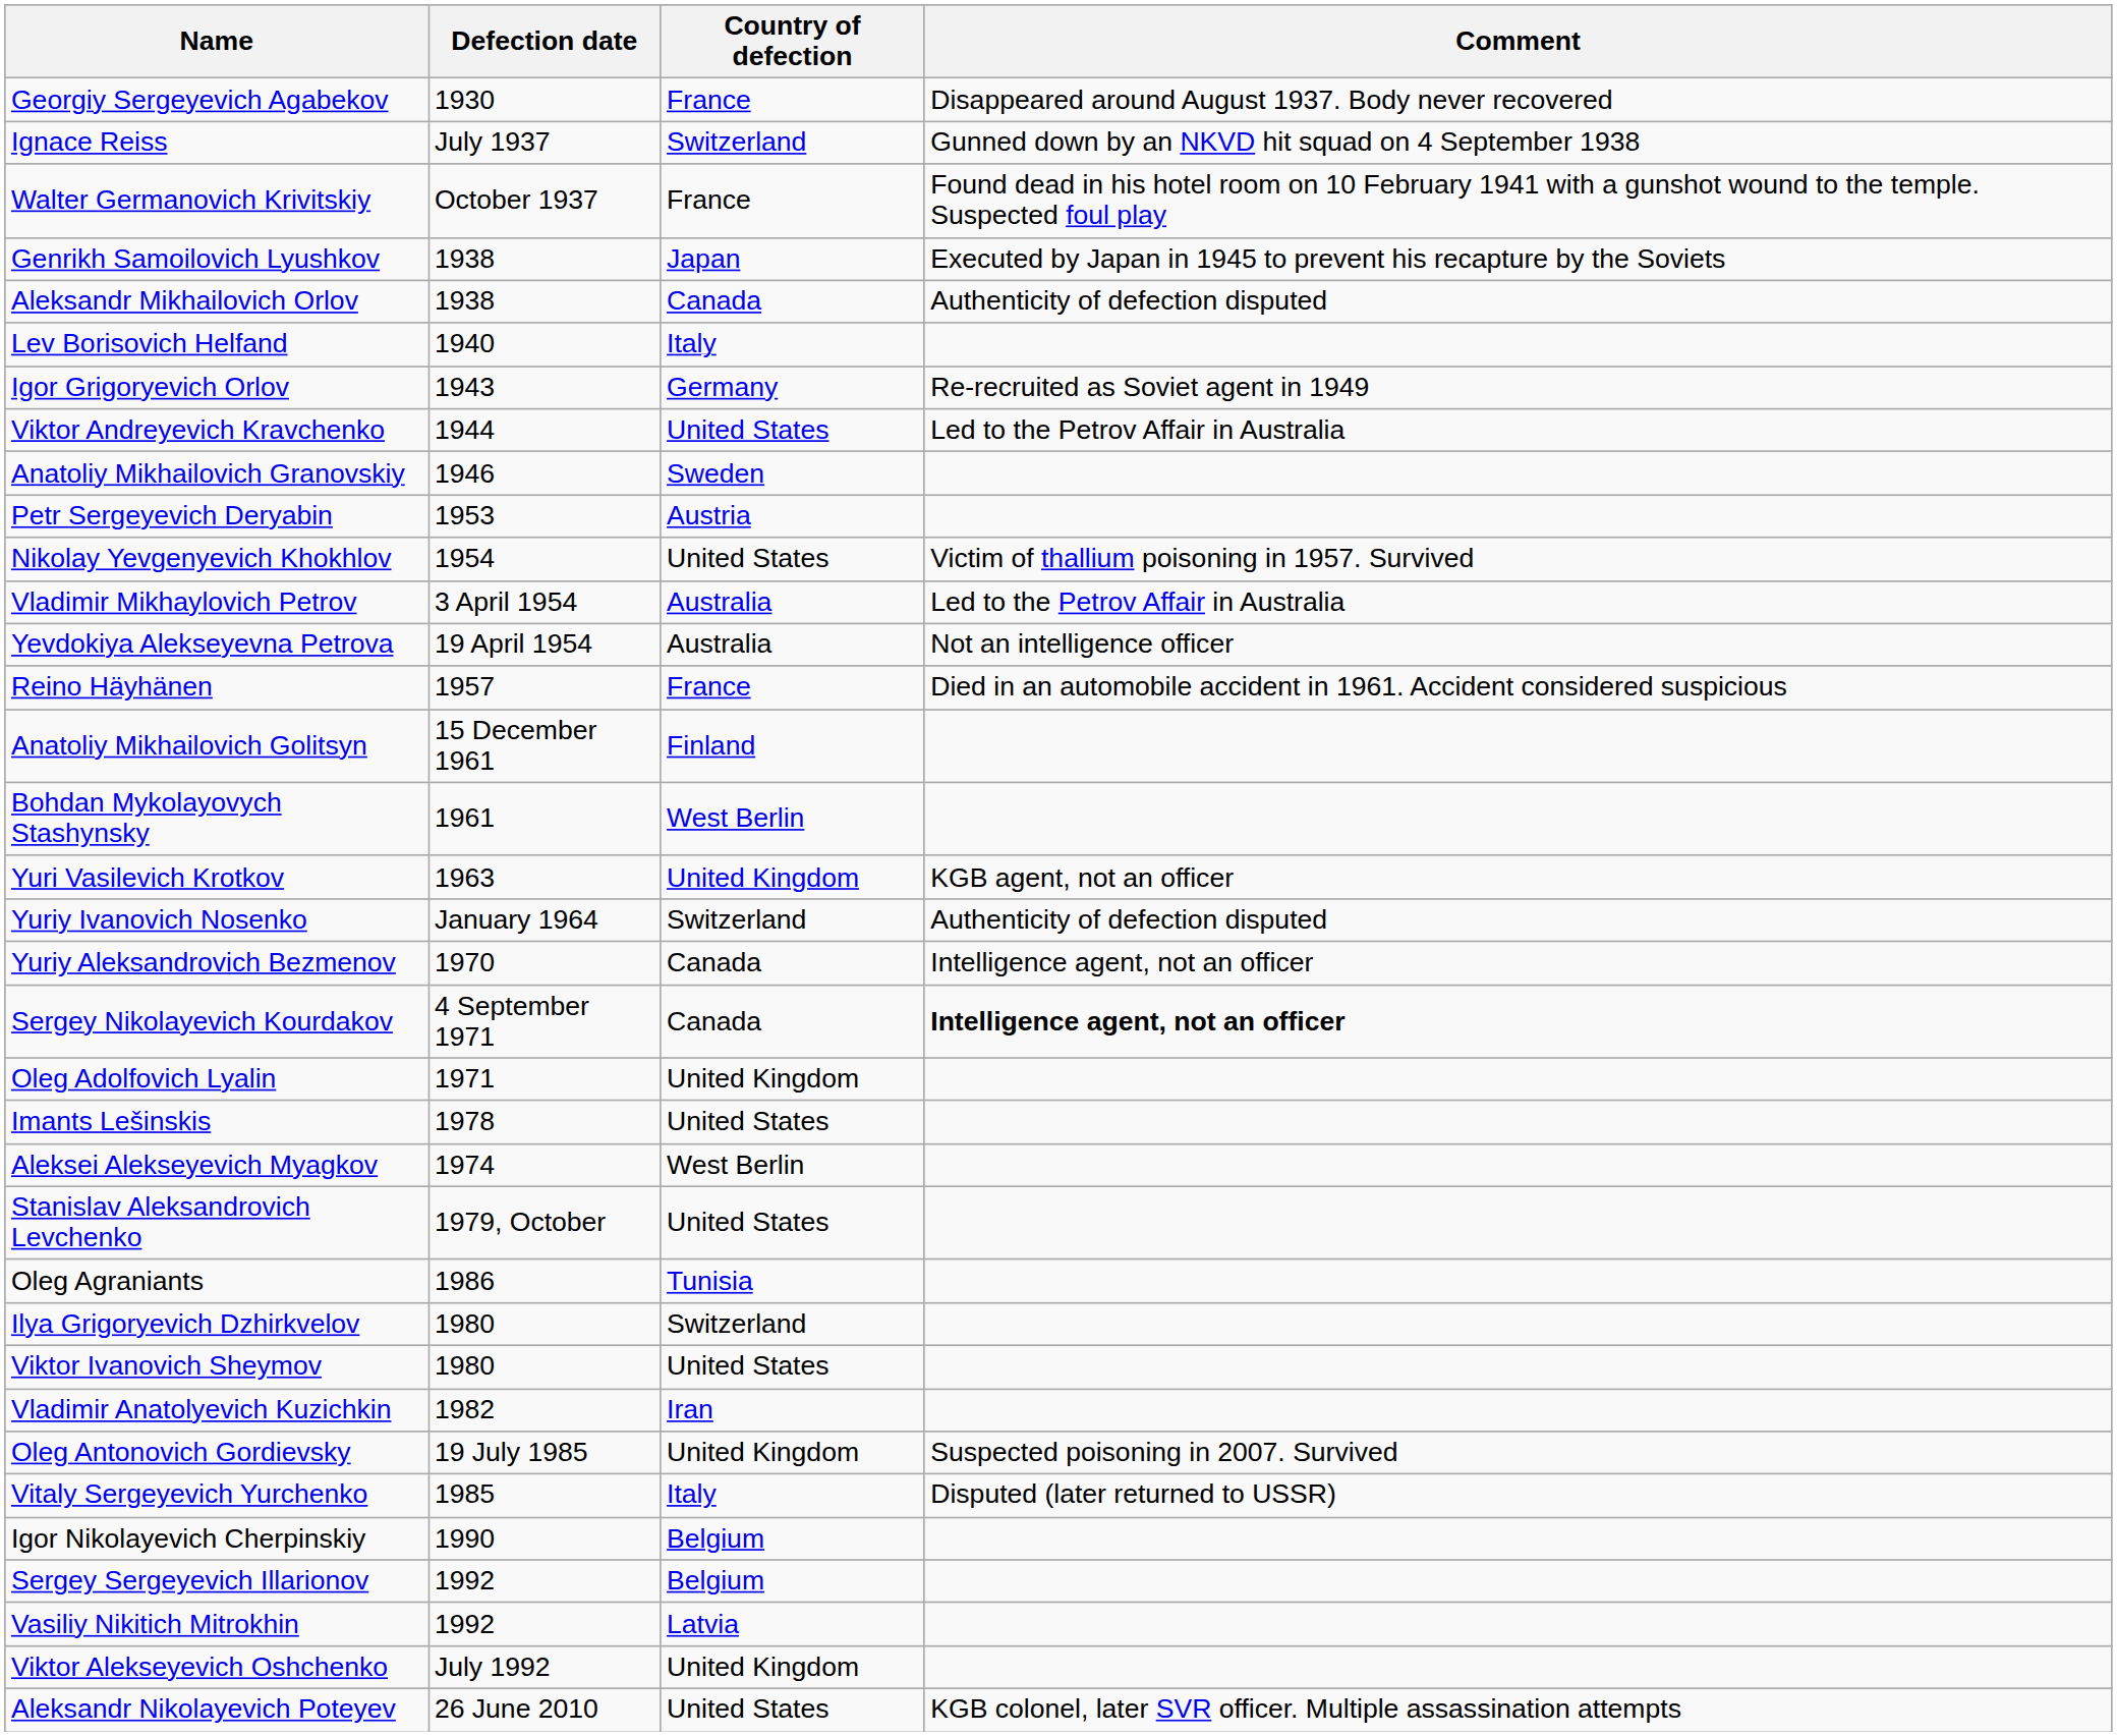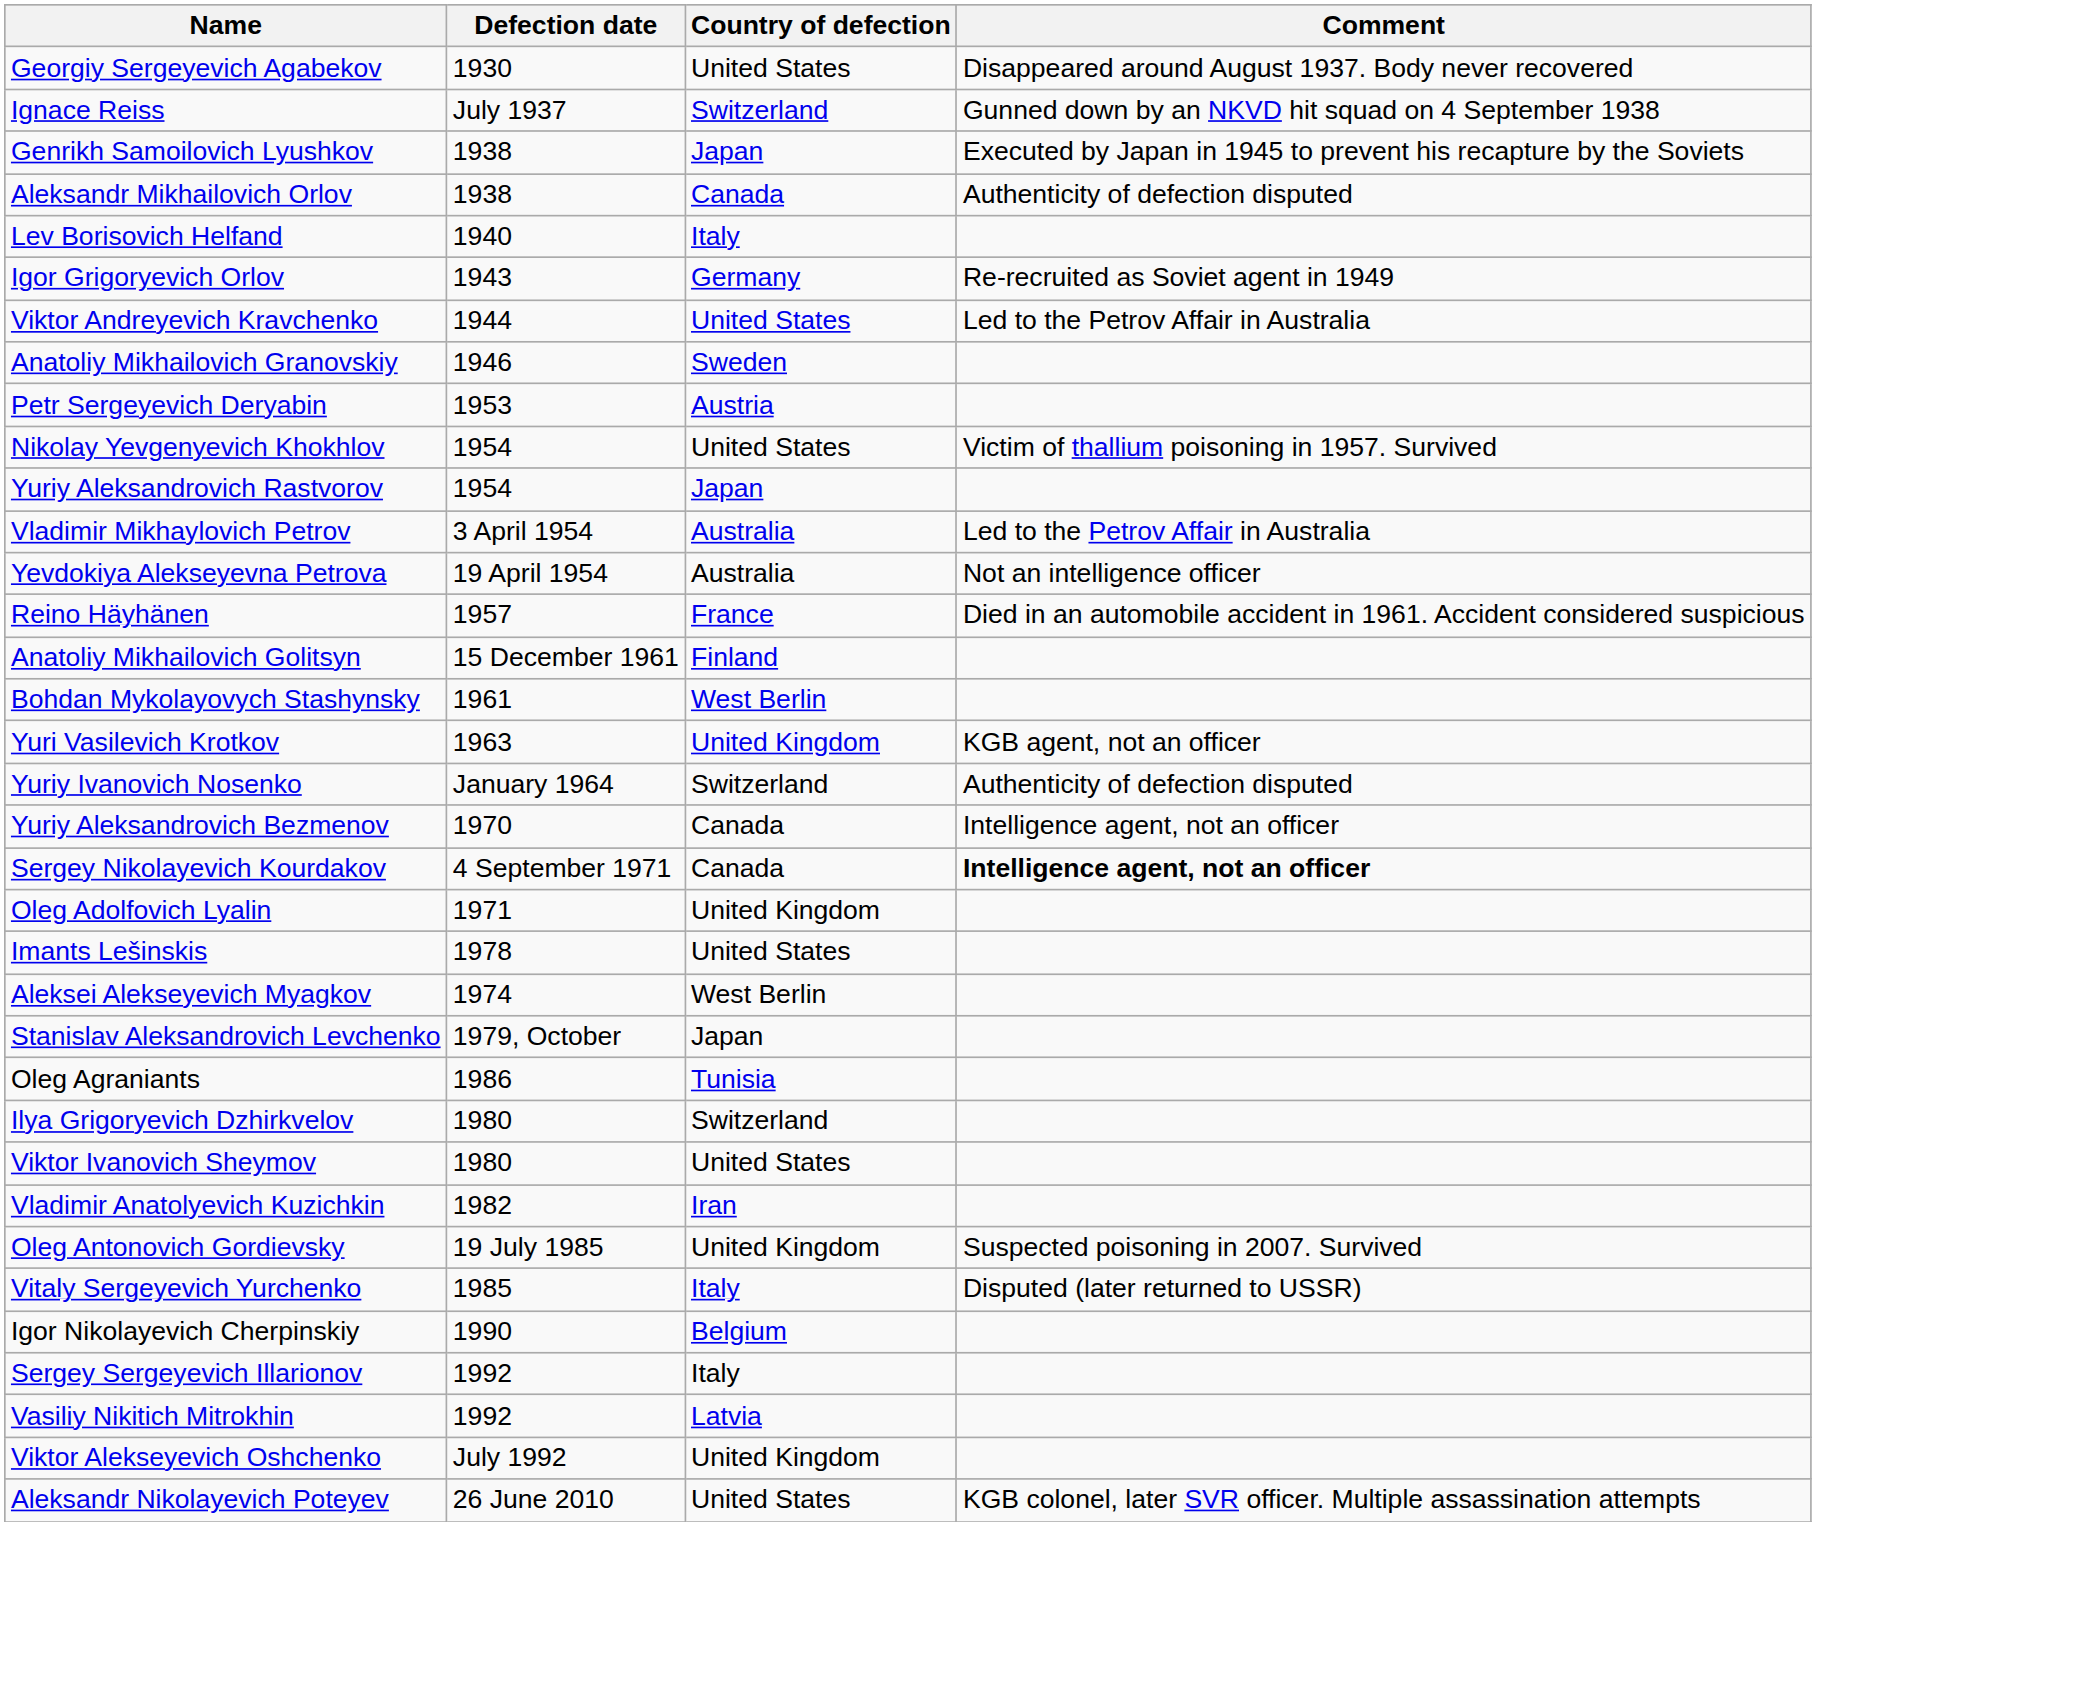Georgiy Sergeyevich Agabekov | Country of defection: France -> United States
- row: Walter Germanovich Krivitskiy | October 1937 | France | Found dead in his hotel room on 10 February 1941 with a gunshot wound to the temple. Suspected foul play
+ row: Yuriy Aleksandrovich Rastvorov | 1954 | Japan
Stanislav Aleksandrovich Levchenko | Country of defection: United States -> Japan
Sergey Sergeyevich Illarionov | Country of defection: Belgium -> Italy
